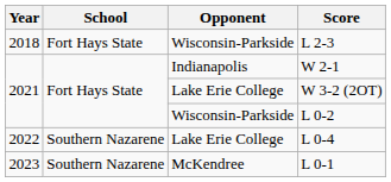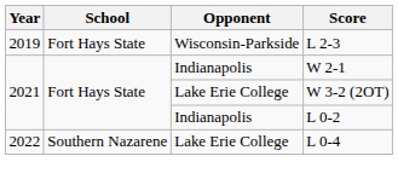L 2-3 | Year: 2018 -> 2019
L 0-2 | Opponent: Wisconsin-Parkside -> Indianapolis
- row: 2023 | Southern Nazarene | McKendree | L 0-1
